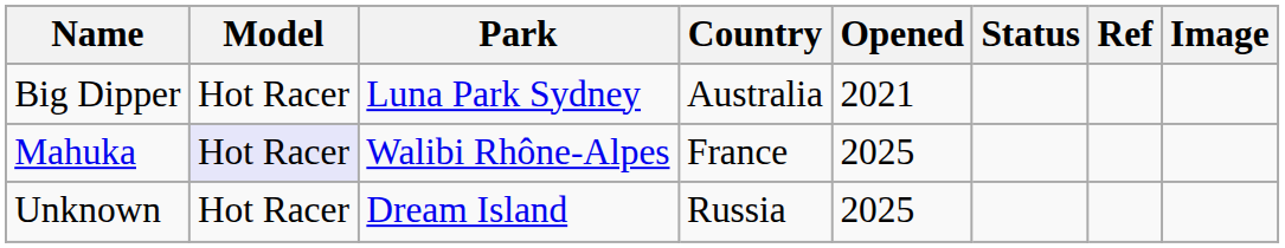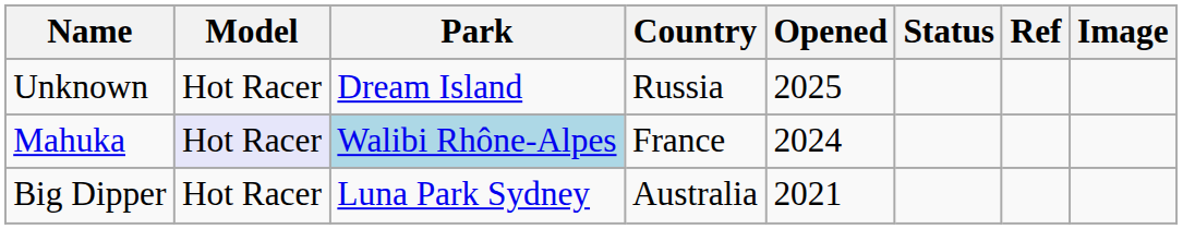rows swapped: Big Dipper <-> Unknown
Mahuka | Park: no background -> lightblue background
Mahuka | Opened: 2025 -> 2024
